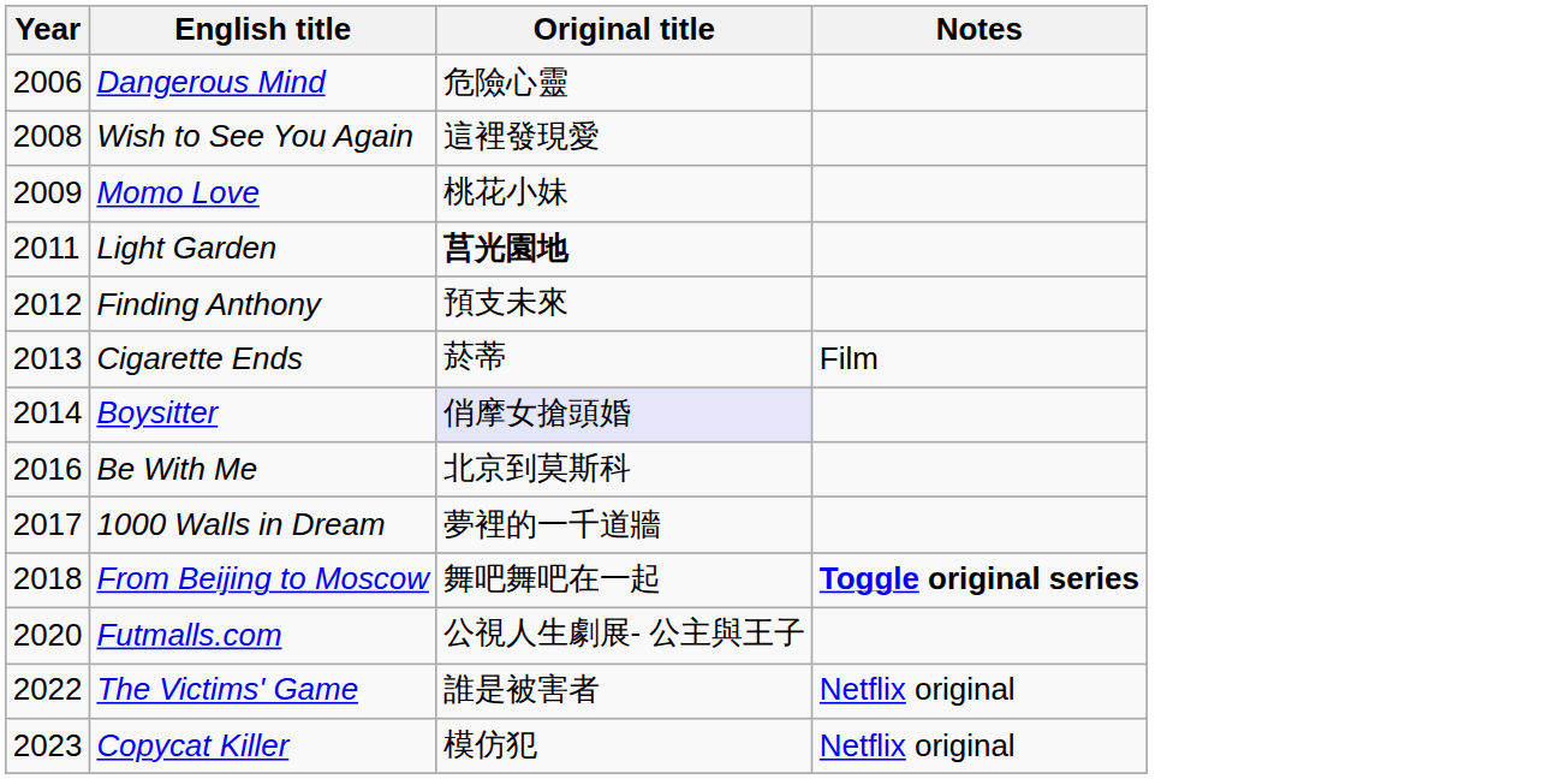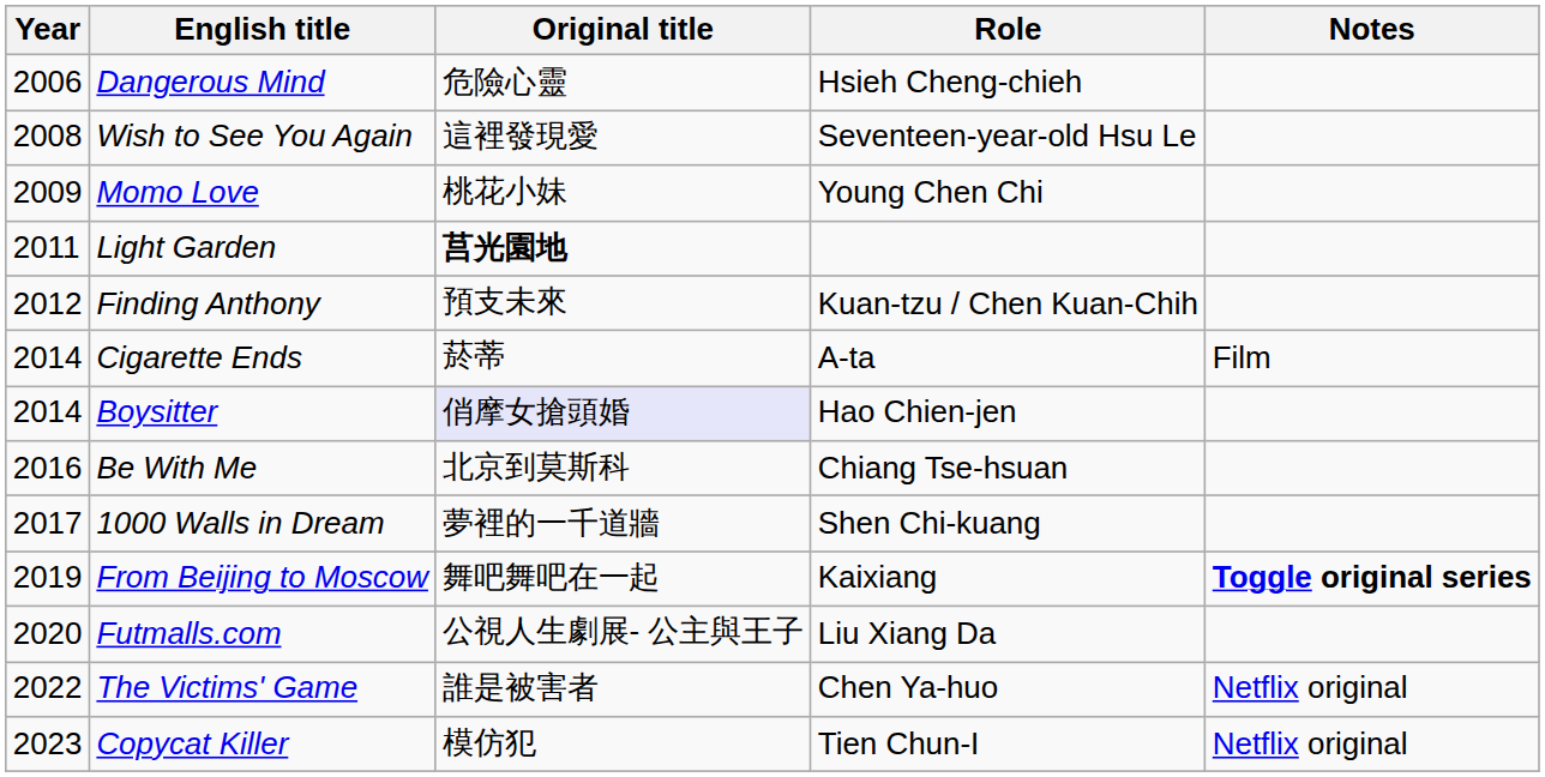+ column: Role | Hsieh Cheng-chieh | Seventeen-year-old Hsu Le | Young Chen Chi | Kuan-tzu / Chen Kuan-Chih | A-ta | Hao Chien-jen | Chiang Tse-hsuan | Shen Chi-kuang | Kaixiang | Liu Xiang Da | Chen Ya-huo | Tien Chun-I
Cigarette Ends | Year: 2013 -> 2014
From Beijing to Moscow | Year: 2018 -> 2019
